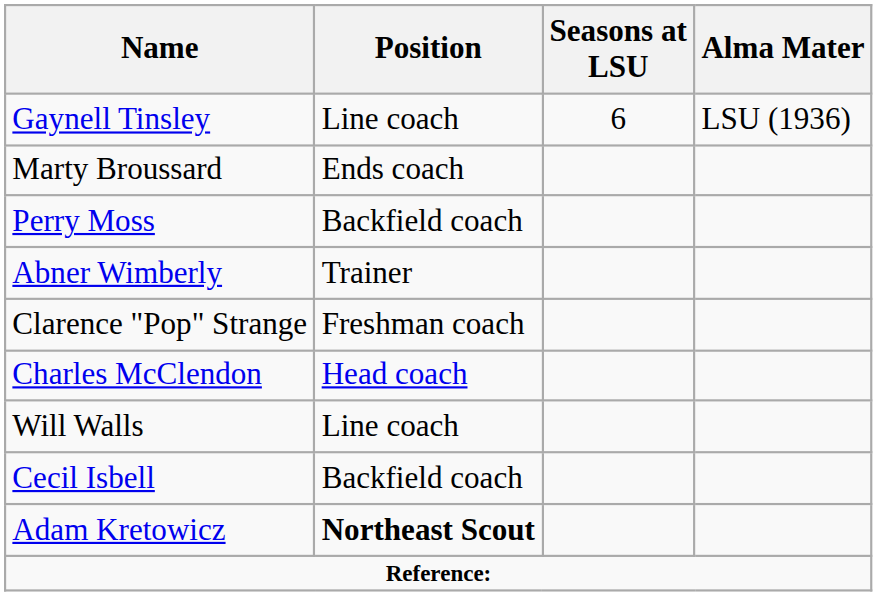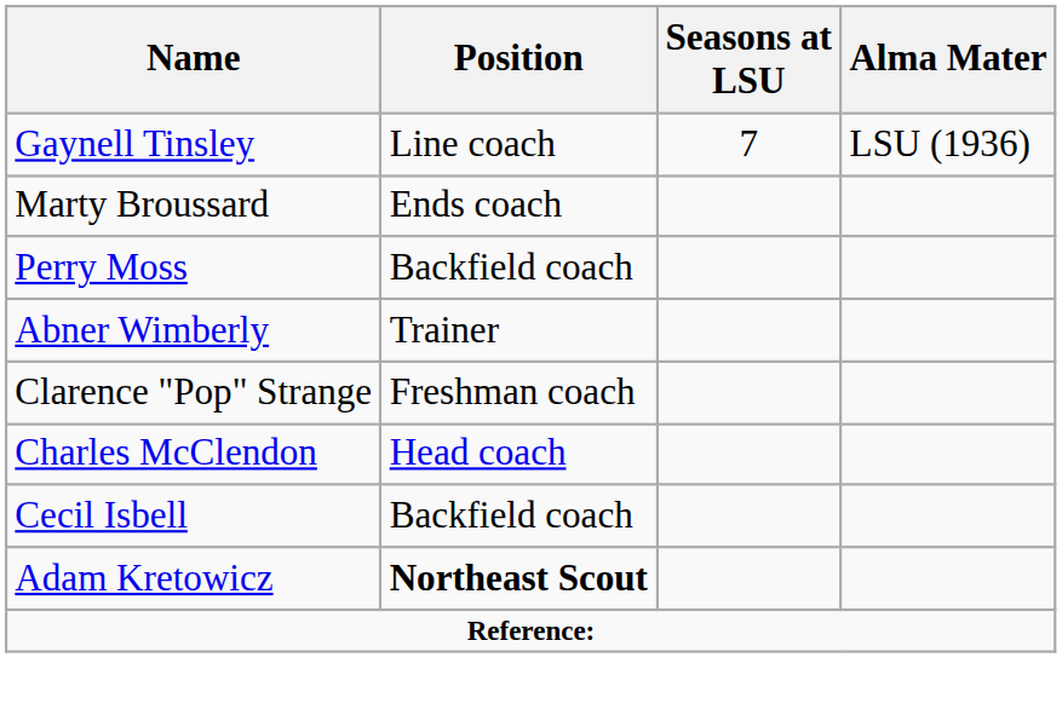Gaynell Tinsley | Seasons at LSU: 6 -> 7
- row: Will Walls | Line coach
